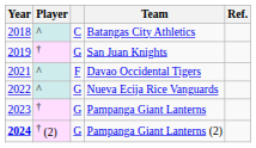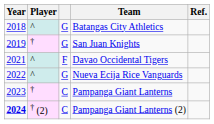Batangas City Athletics | column 3: C -> G
Pampanga Giant Lanterns | column 3: G -> C
Pampanga Giant Lanterns (2) | column 3: G -> C
